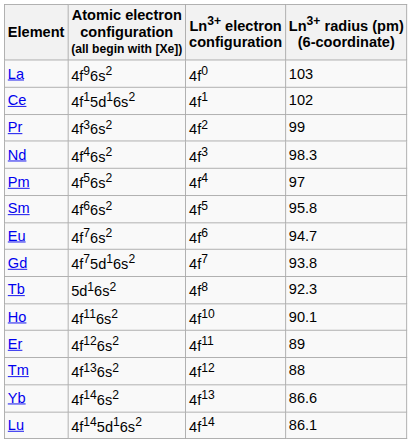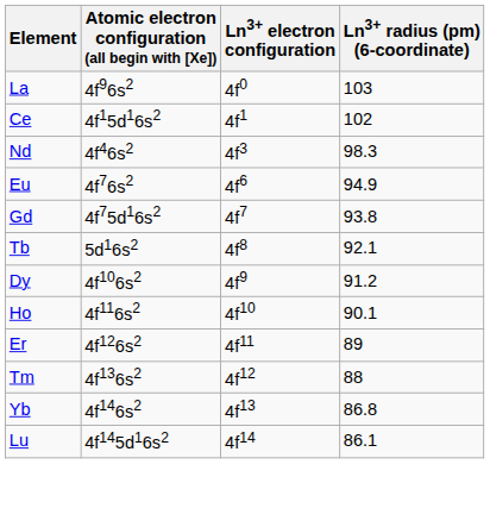- row: Pr | 4f36s2 | 4f2 | 99
- row: Pm | 4f56s2 | 4f4 | 97
- row: Sm | 4f66s2 | 4f5 | 95.8
Eu | Ln3+ radius (pm) (6-coordinate): 94.7 -> 94.9
Tb | Ln3+ radius (pm) (6-coordinate): 92.3 -> 92.1
+ row: Dy | 4f106s2 | 4f9 | 91.2
Yb | Ln3+ radius (pm) (6-coordinate): 86.6 -> 86.8
